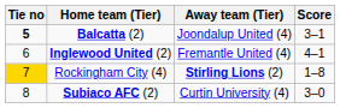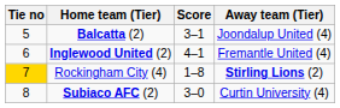columns swapped: Score <-> Away team (Tier)
Balcatta (2) | Tie no: bold -> normal
